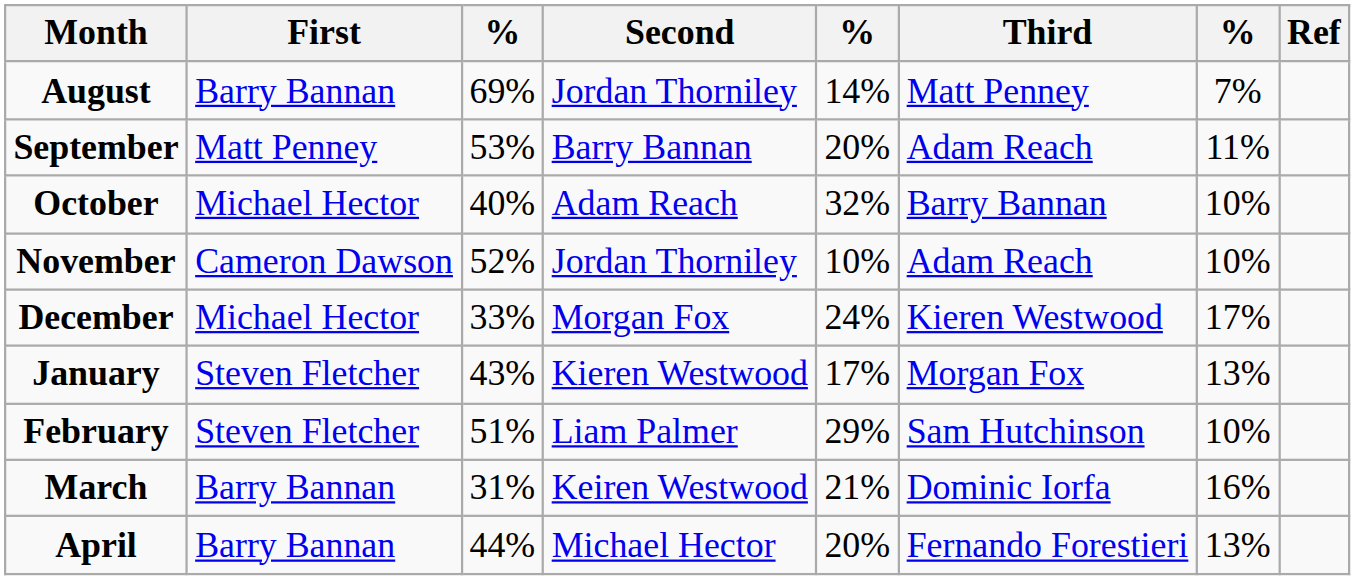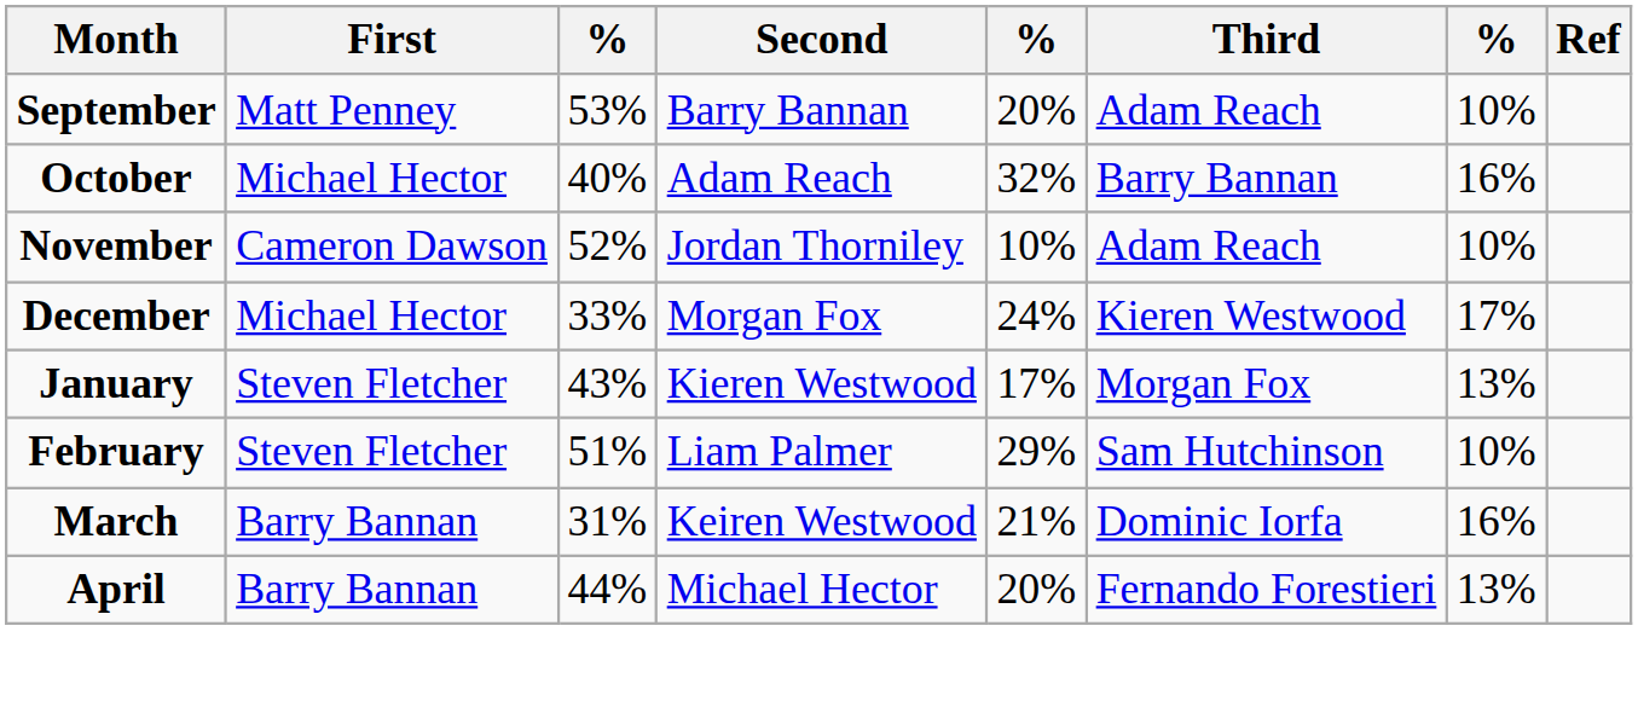- row: August | Barry Bannan | 69% | Jordan Thorniley | 14% | Matt Penney | 7%
September | column 7: 11% -> 10%
October | column 7: 10% -> 16%
